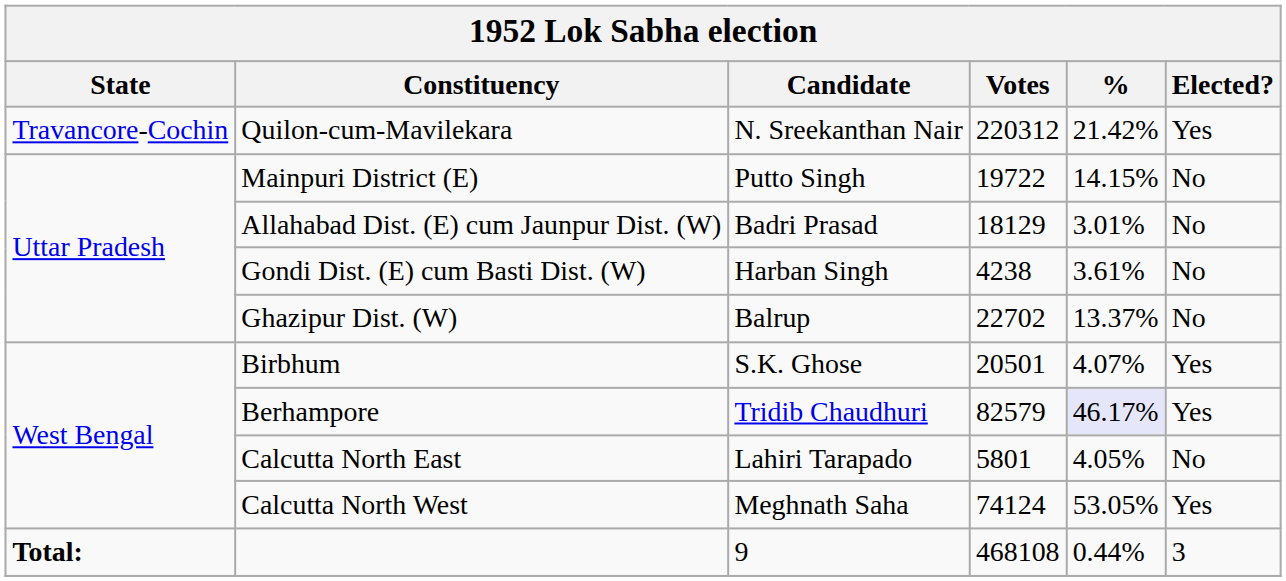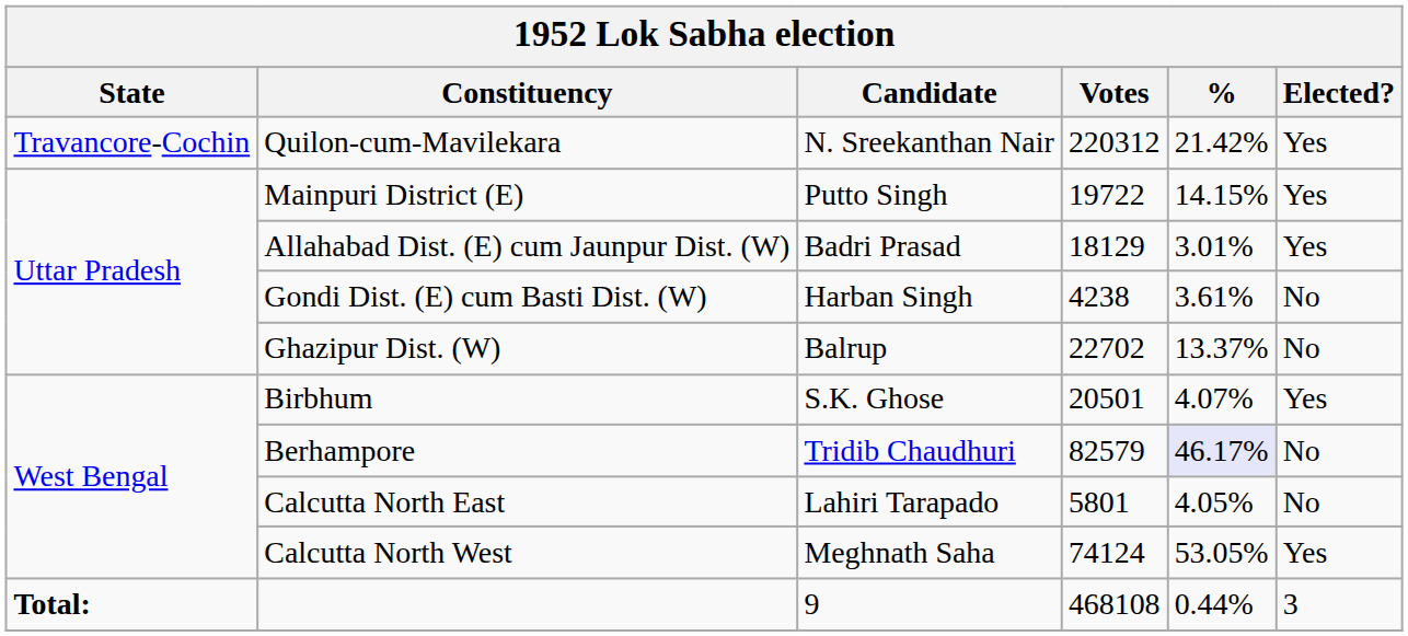Mainpuri District (E) | Elected?: No -> Yes
Allahabad Dist. (E) cum Jaunpur Dist. (W) | Elected?: No -> Yes
Berhampore | Elected?: Yes -> No
